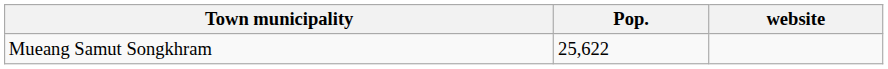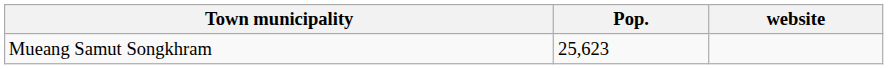Mueang Samut Songkhram | Pop.: 25,622 -> 25,623
